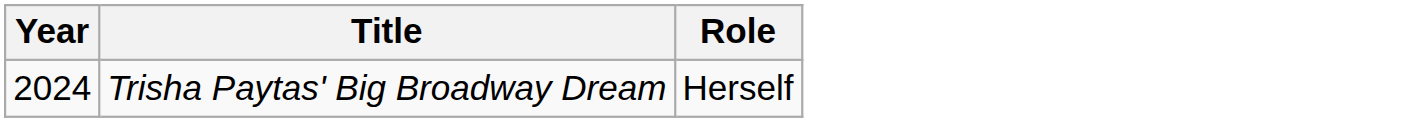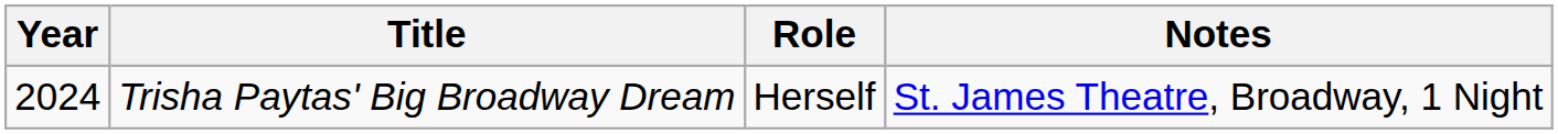+ column: Notes | St. James Theatre, Broadway, 1 Night
